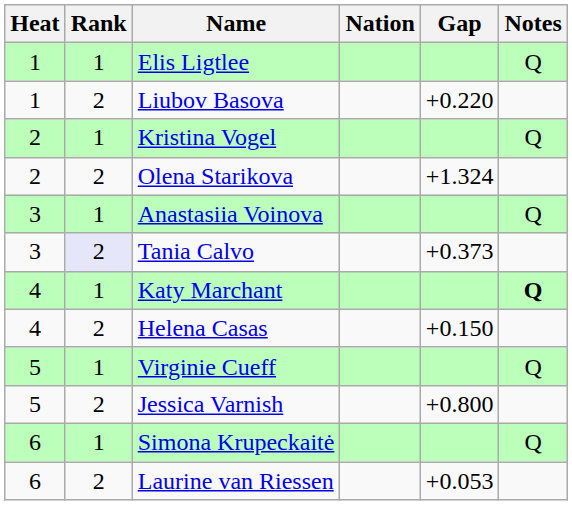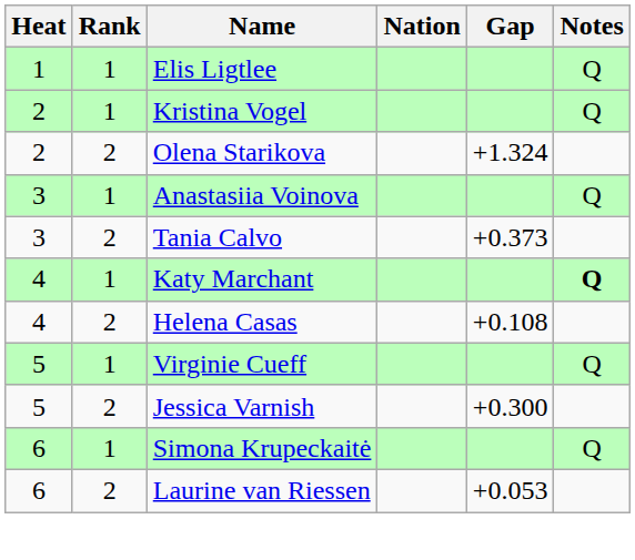- row: 1 | 2 | Liubov Basova | +0.220
Tania Calvo | Rank: lavender background -> no background
Helena Casas | Gap: +0.150 -> +0.108
Jessica Varnish | Gap: +0.800 -> +0.300
